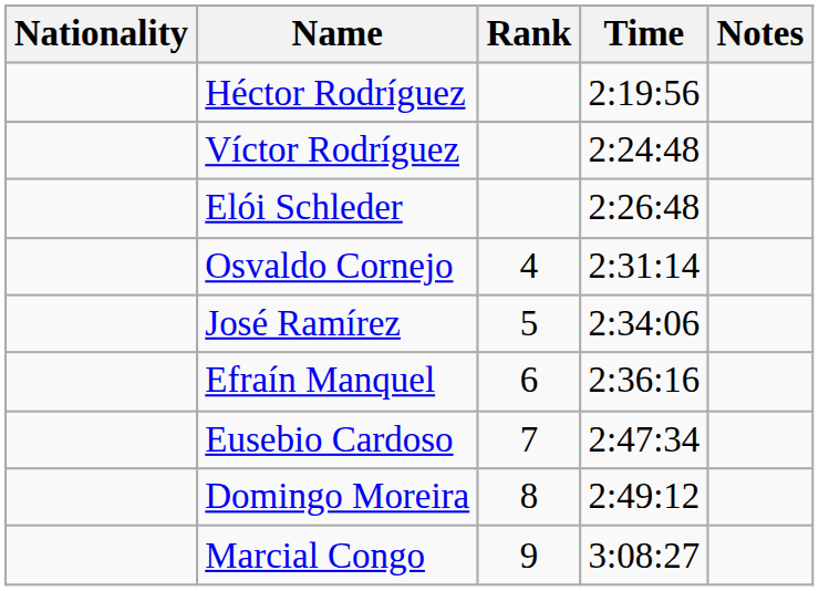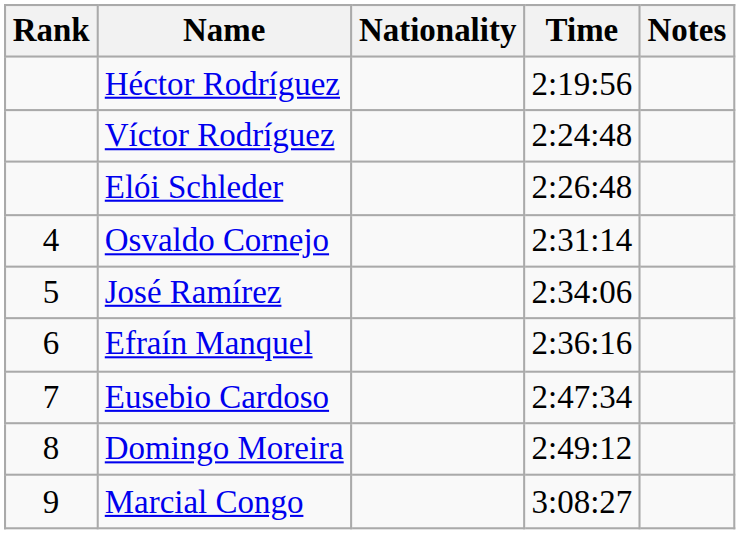columns swapped: Rank <-> Nationality
